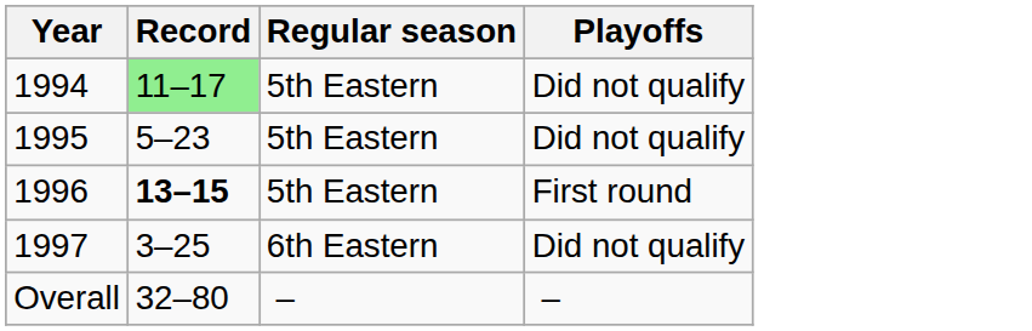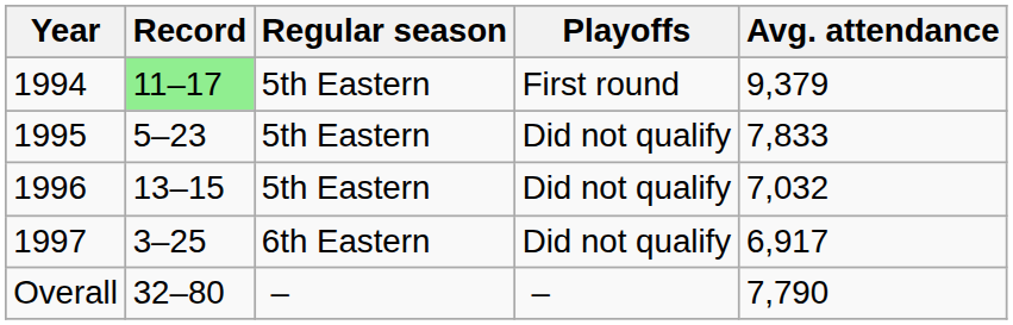+ column: Avg. attendance | 9,379 | 7,833 | 7,032 | 6,917 | 7,790
1994 | Playoffs: Did not qualify -> First round
1996 | Record: bold -> normal
1996 | Playoffs: First round -> Did not qualify
